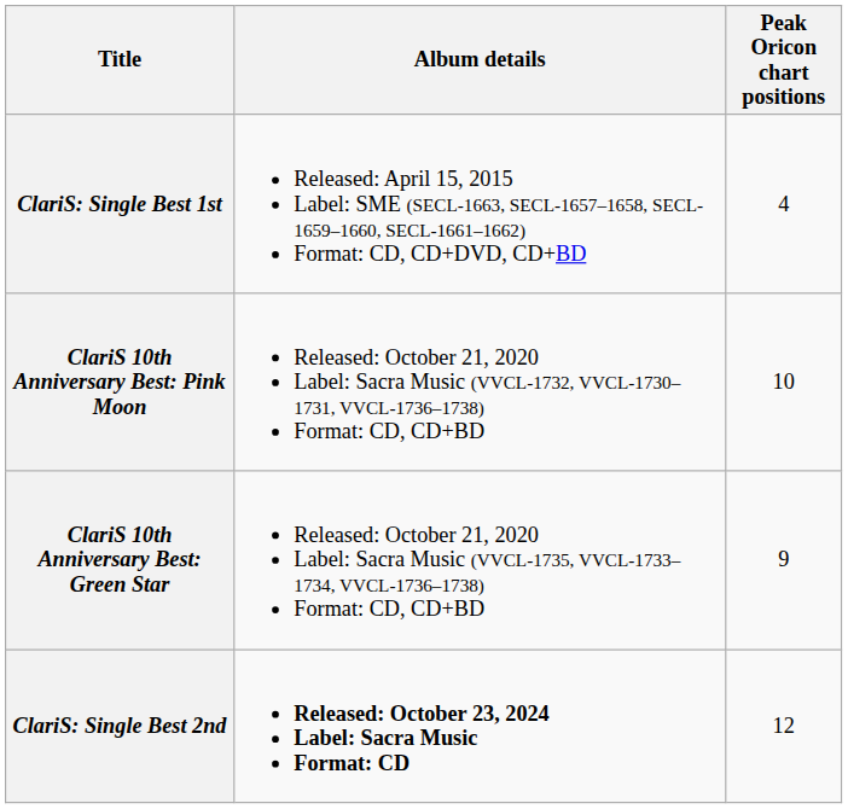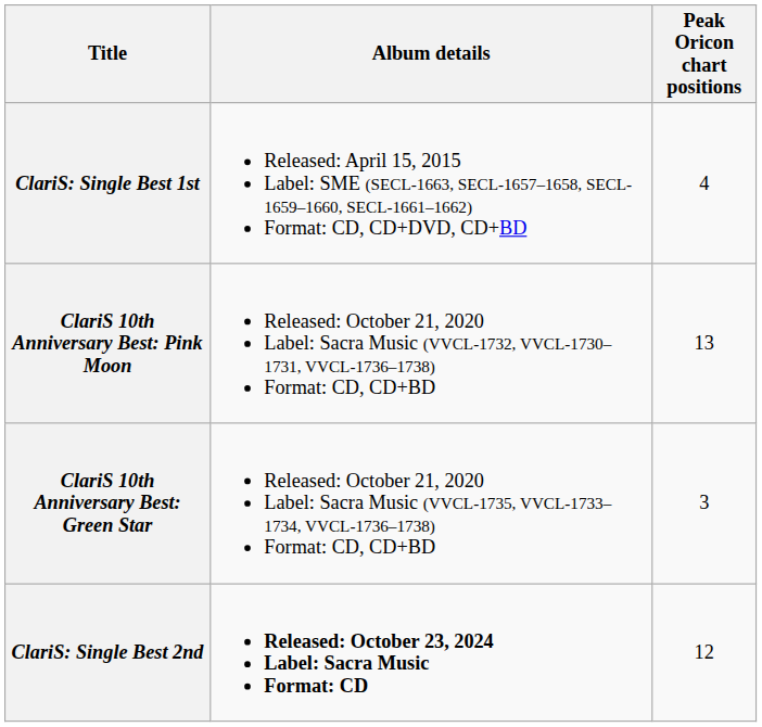ClariS 10th Anniversary Best: Pink Moon | Peak Oricon chart positions: 10 -> 13
ClariS 10th Anniversary Best: Green Star | Peak Oricon chart positions: 9 -> 3
